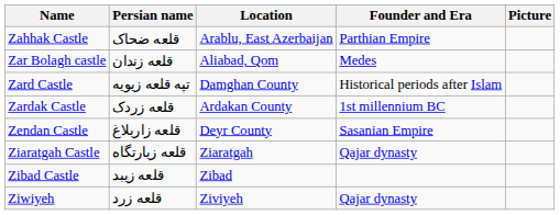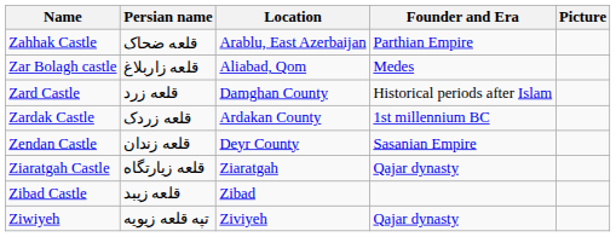Zar Bolagh castle | Persian name: قلعه زندان -> قلعه زاربلاغ
Zard Castle | Persian name: تپه قلعه زیویه -> قلعه زرد
Zendan Castle | Persian name: قلعه زاربلاغ -> قلعه زندان
Ziwiyeh | Persian name: قلعه زرد -> تپه قلعه زیویه
